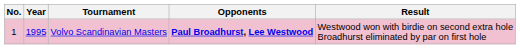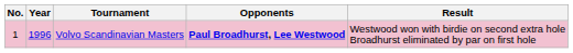Volvo Scandinavian Masters | Year: 1995 -> 1996
